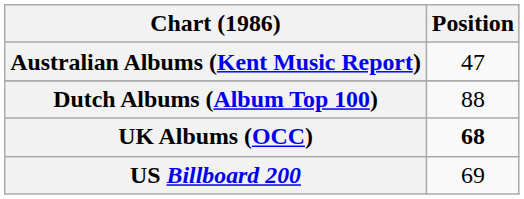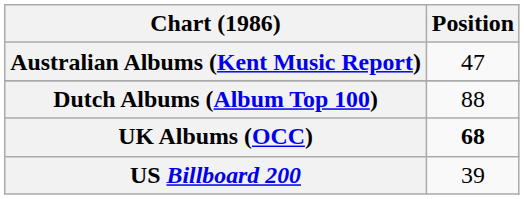US Billboard 200 | Position: 69 -> 39
